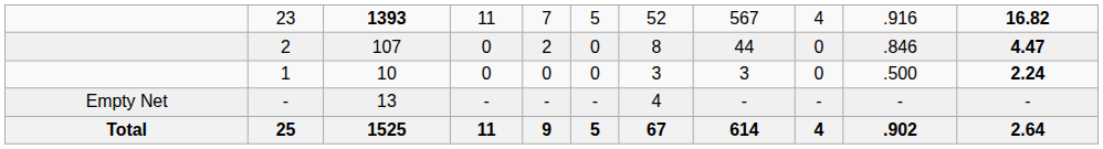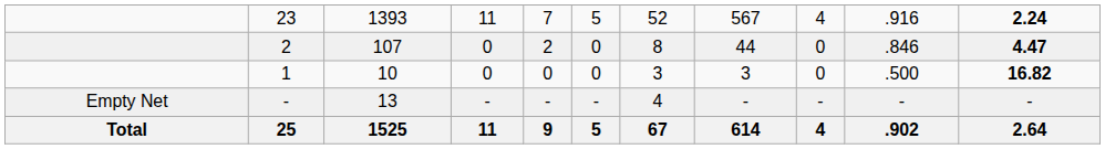23 | column 3: bold -> normal
23 | column 11: 16.82 -> 2.24
1 | column 11: 2.24 -> 16.82
